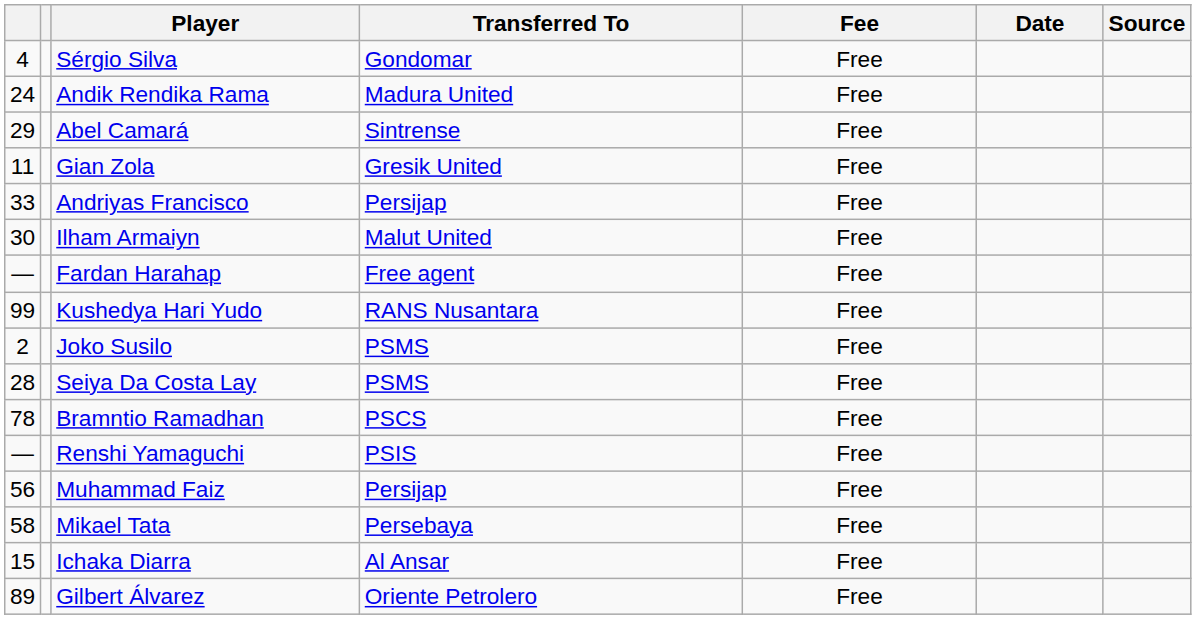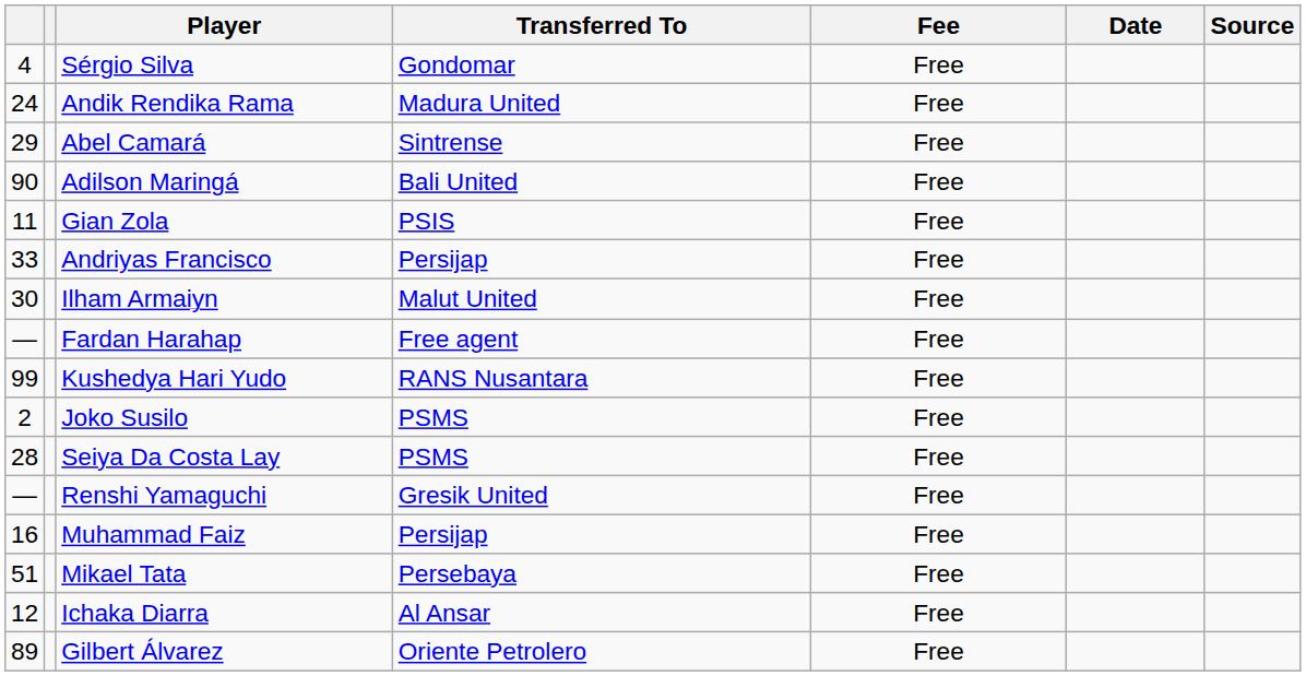+ row: 90 | Adilson Maringá | Bali United | Free
Gian Zola | Transferred To: Gresik United -> PSIS
- row: 78 | Bramntio Ramadhan | PSCS | Free
Renshi Yamaguchi | Transferred To: PSIS -> Gresik United
Muhammad Faiz | column 1: 56 -> 16
Mikael Tata | column 1: 58 -> 51
Ichaka Diarra | column 1: 15 -> 12
